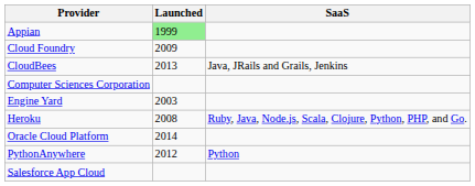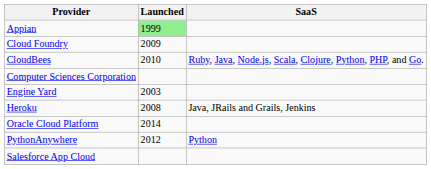CloudBees | Launched: 2013 -> 2010
CloudBees | SaaS: Java, JRails and Grails, Jenkins -> Ruby, Java, Node.js, Scala, Clojure, Python, PHP, and Go.
Heroku | SaaS: Ruby, Java, Node.js, Scala, Clojure, Python, PHP, and Go. -> Java, JRails and Grails, Jenkins
